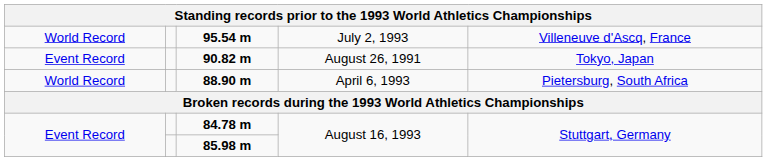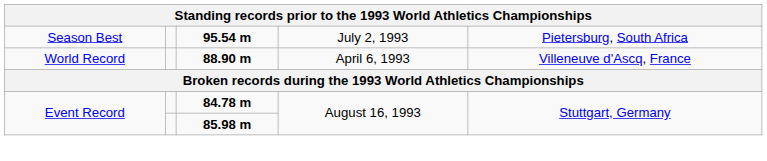95.54 m | column 1: World Record -> Season Best
95.54 m | column 5: Villeneuve d'Ascq, France -> Pietersburg, South Africa
- row: Event Record | 90.82 m | August 26, 1991 | Tokyo, Japan
88.90 m | column 5: Pietersburg, South Africa -> Villeneuve d'Ascq, France
